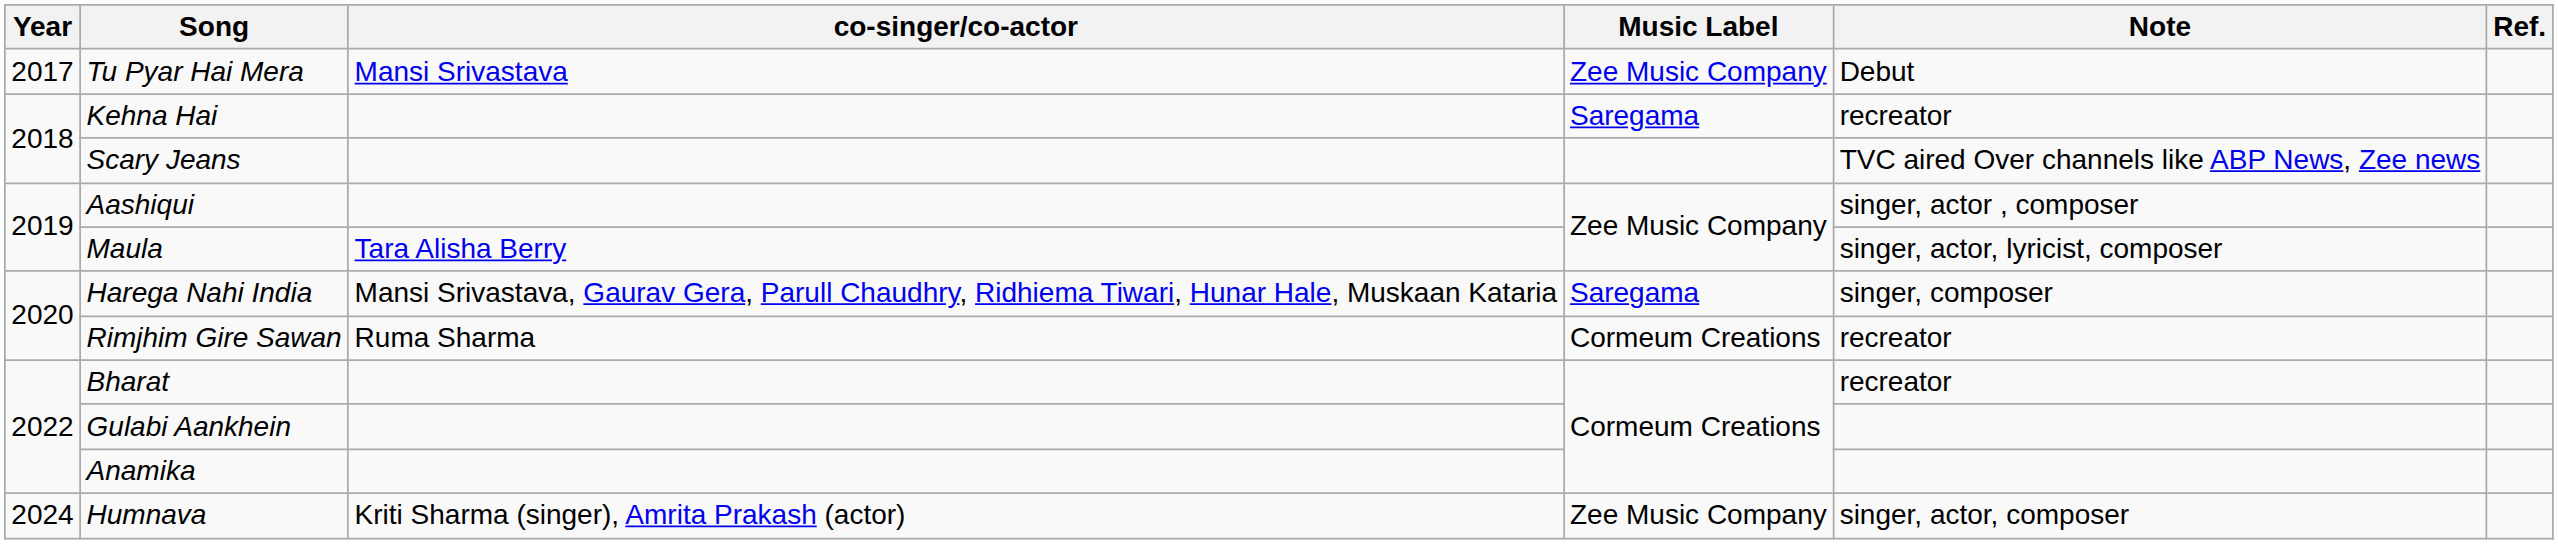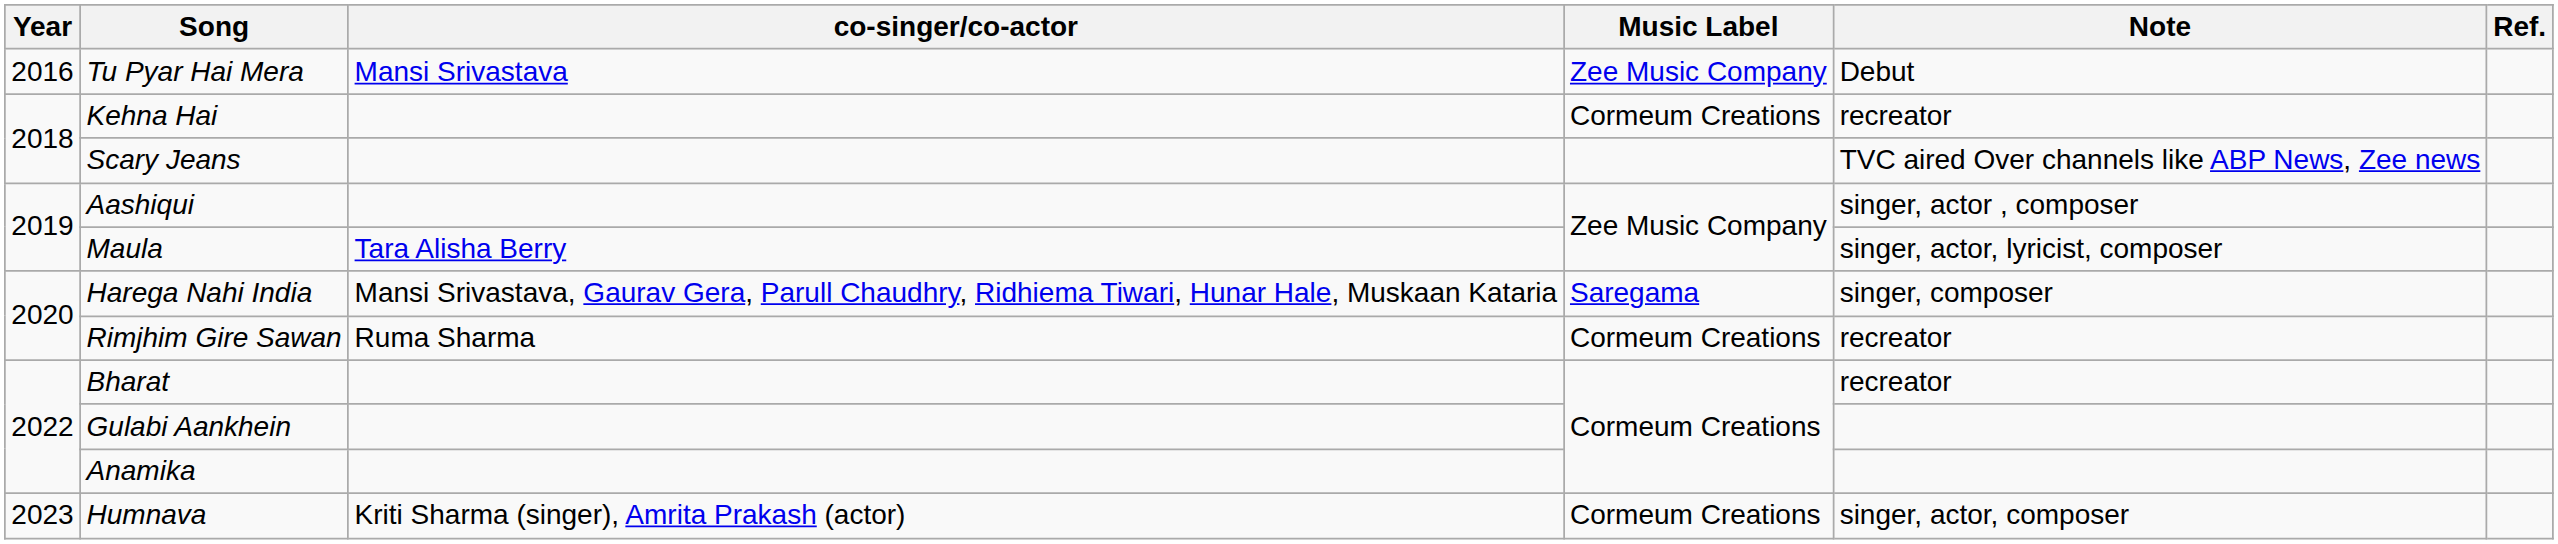Tu Pyar Hai Mera | Year: 2017 -> 2016
Kehna Hai | Music Label: Saregama -> Cormeum Creations
Humnava | Year: 2024 -> 2023
Humnava | Music Label: Zee Music Company -> Cormeum Creations
